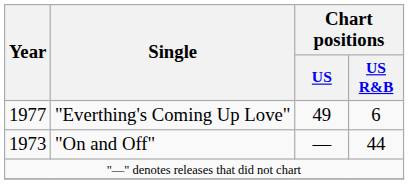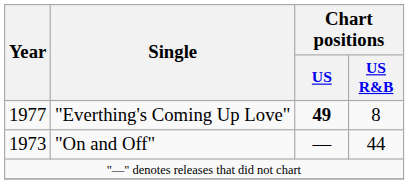"Everthing's Coming Up Love" | Chart positions / US: normal -> bold
"Everthing's Coming Up Love" | Chart positions / US R&B: 6 -> 8
